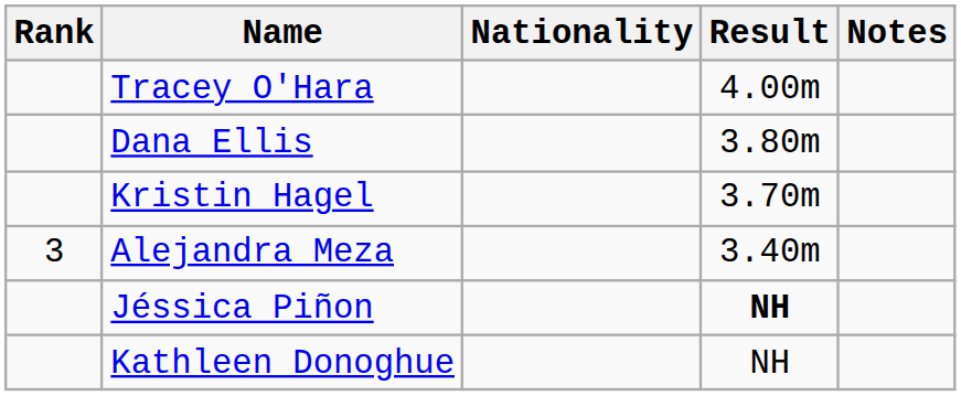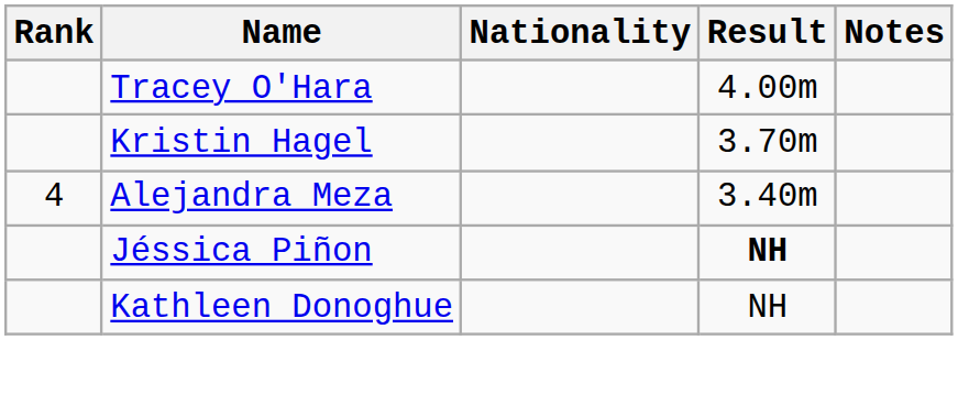- row: Dana Ellis | 3.80m
Alejandra Meza | Rank: 3 -> 4
